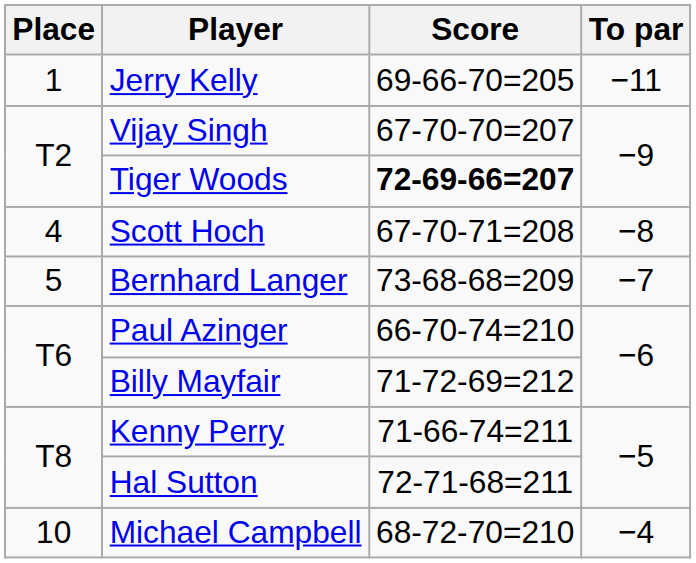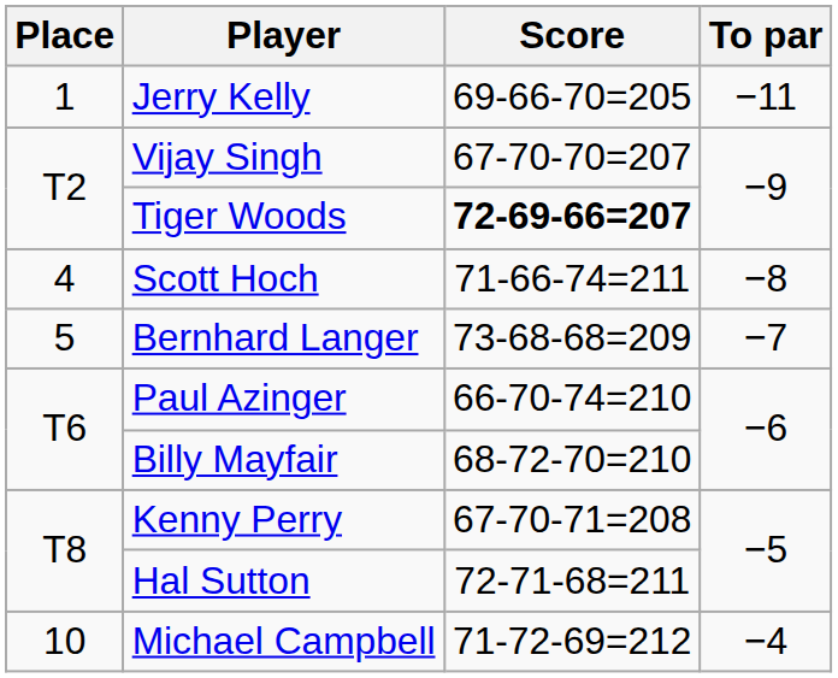Scott Hoch | Score: 67-70-71=208 -> 71-66-74=211
Billy Mayfair | Score: 71-72-69=212 -> 68-72-70=210
Kenny Perry | Score: 71-66-74=211 -> 67-70-71=208
Michael Campbell | Score: 68-72-70=210 -> 71-72-69=212
